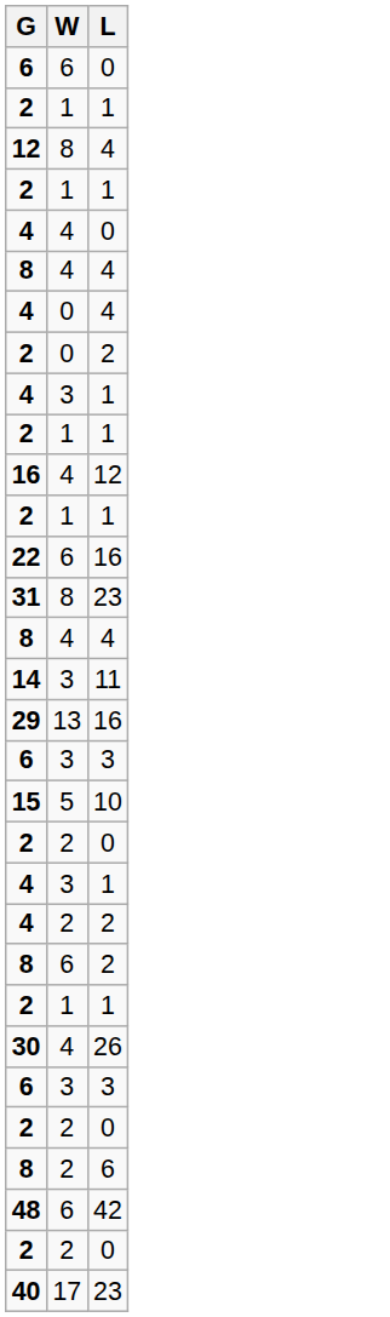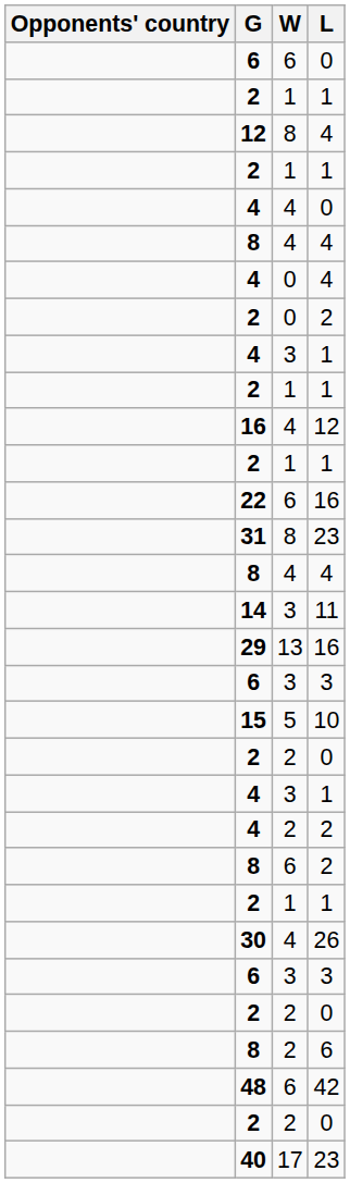+ column: Opponents' country
